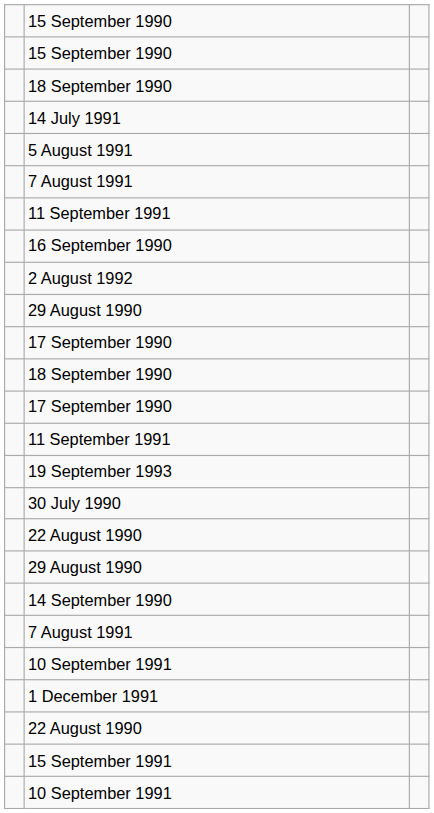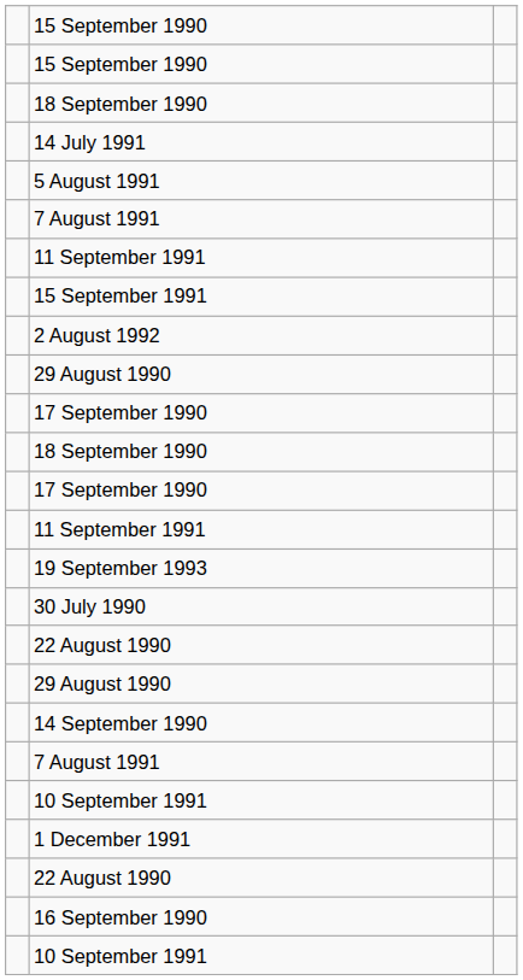rows swapped: 15 September 1991 <-> 16 September 1990
